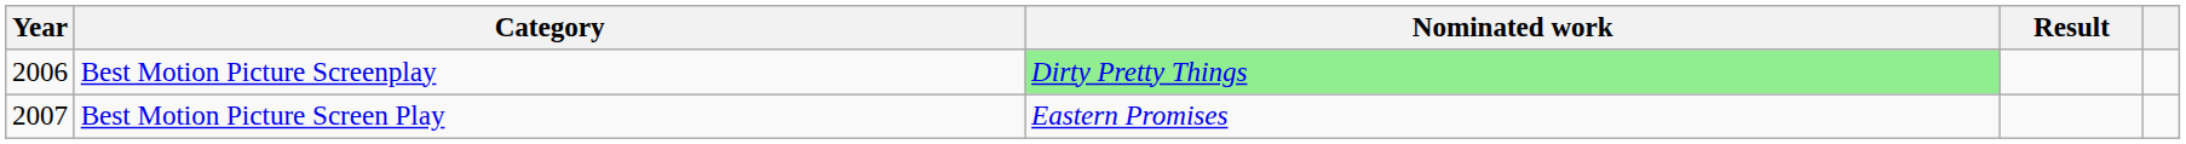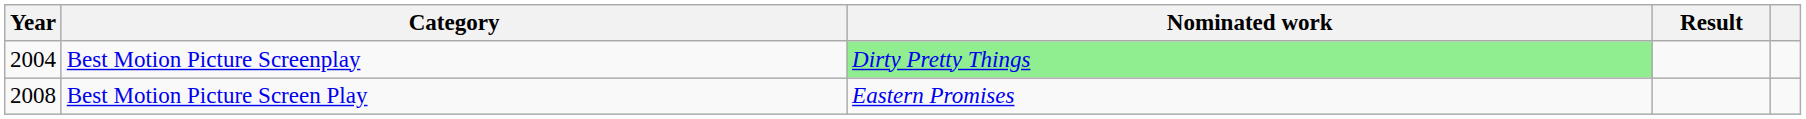Best Motion Picture Screenplay | Year: 2006 -> 2004
Best Motion Picture Screen Play | Year: 2007 -> 2008
